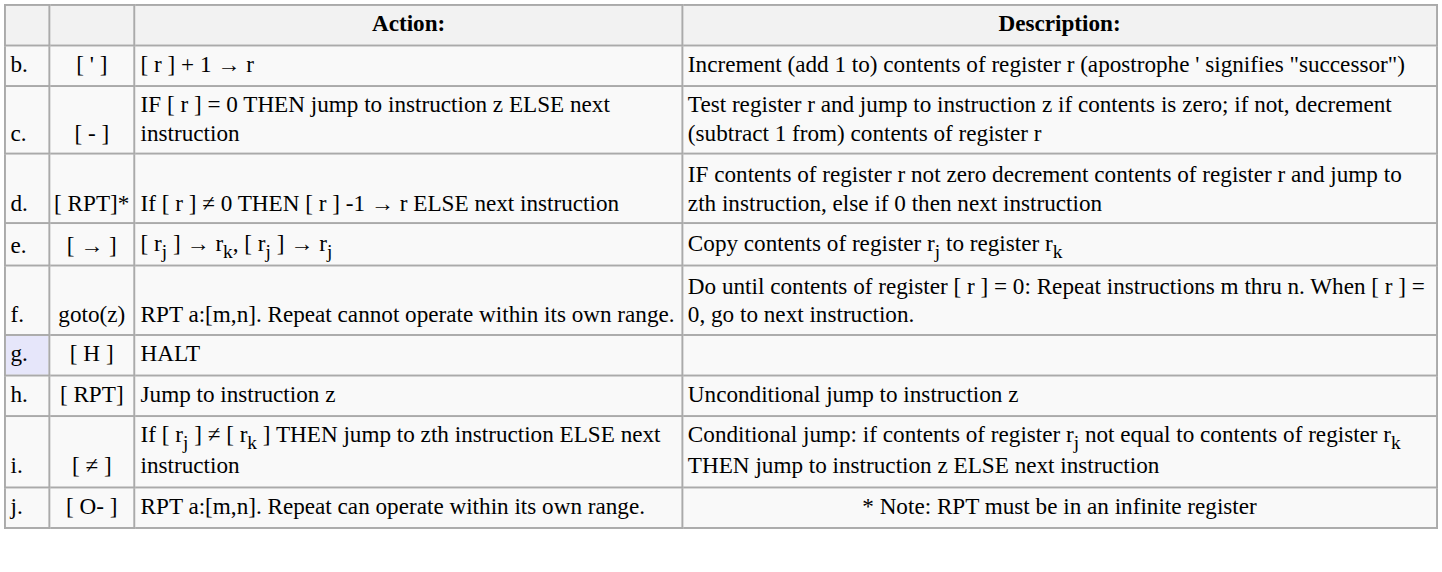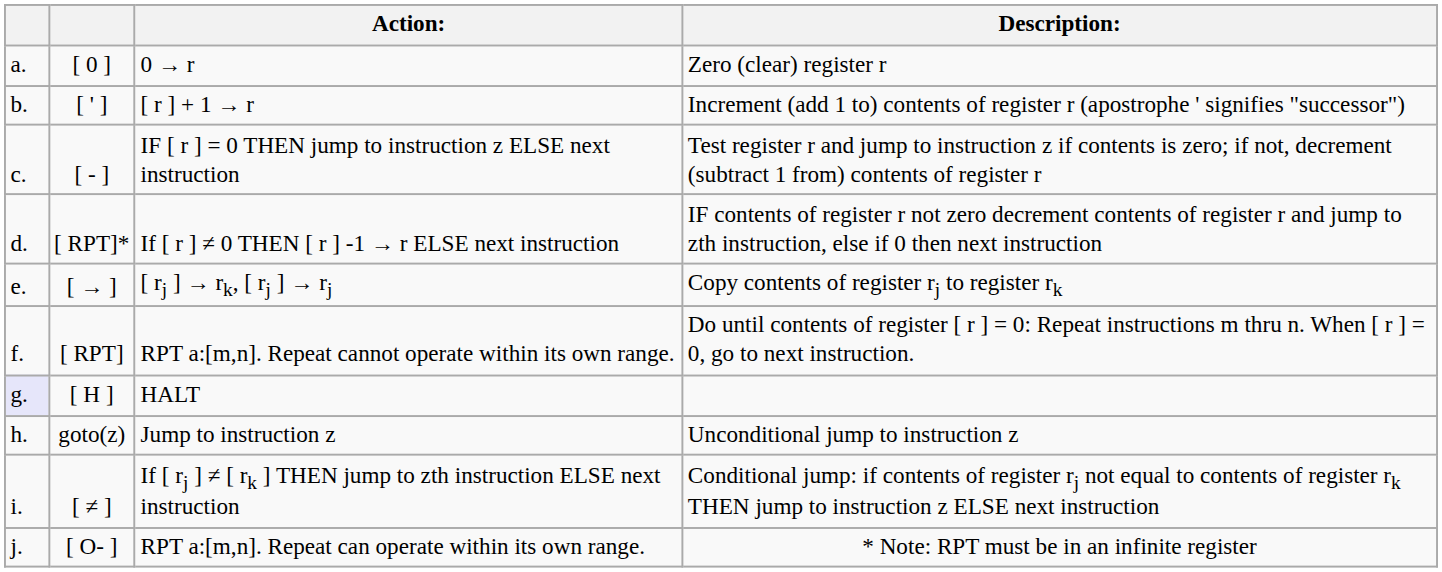+ row: a. | [ 0 ] | 0 → r | Zero (clear) register r
RPT a:[m,n]. Repeat cannot operate within its own range. | column 2: goto(z) -> [ RPT]
Jump to instruction z | column 2: [ RPT] -> goto(z)
